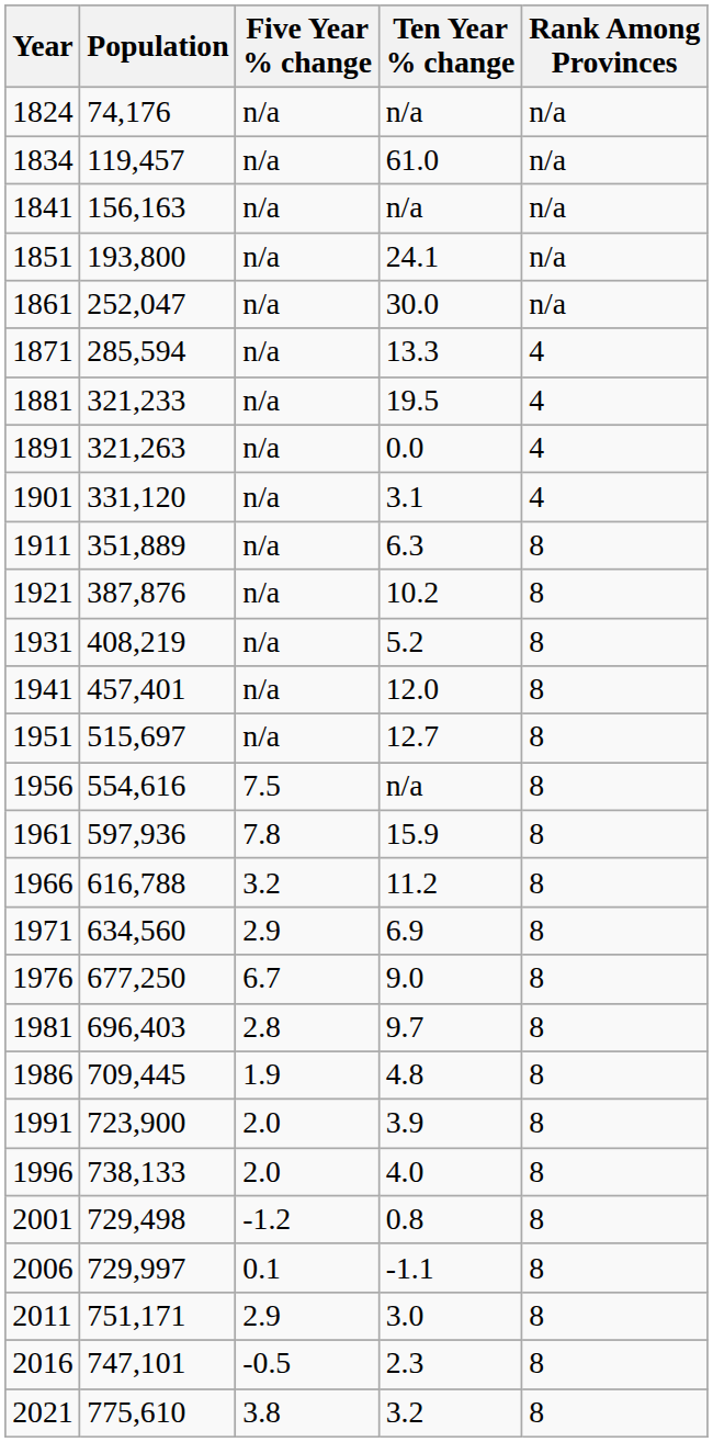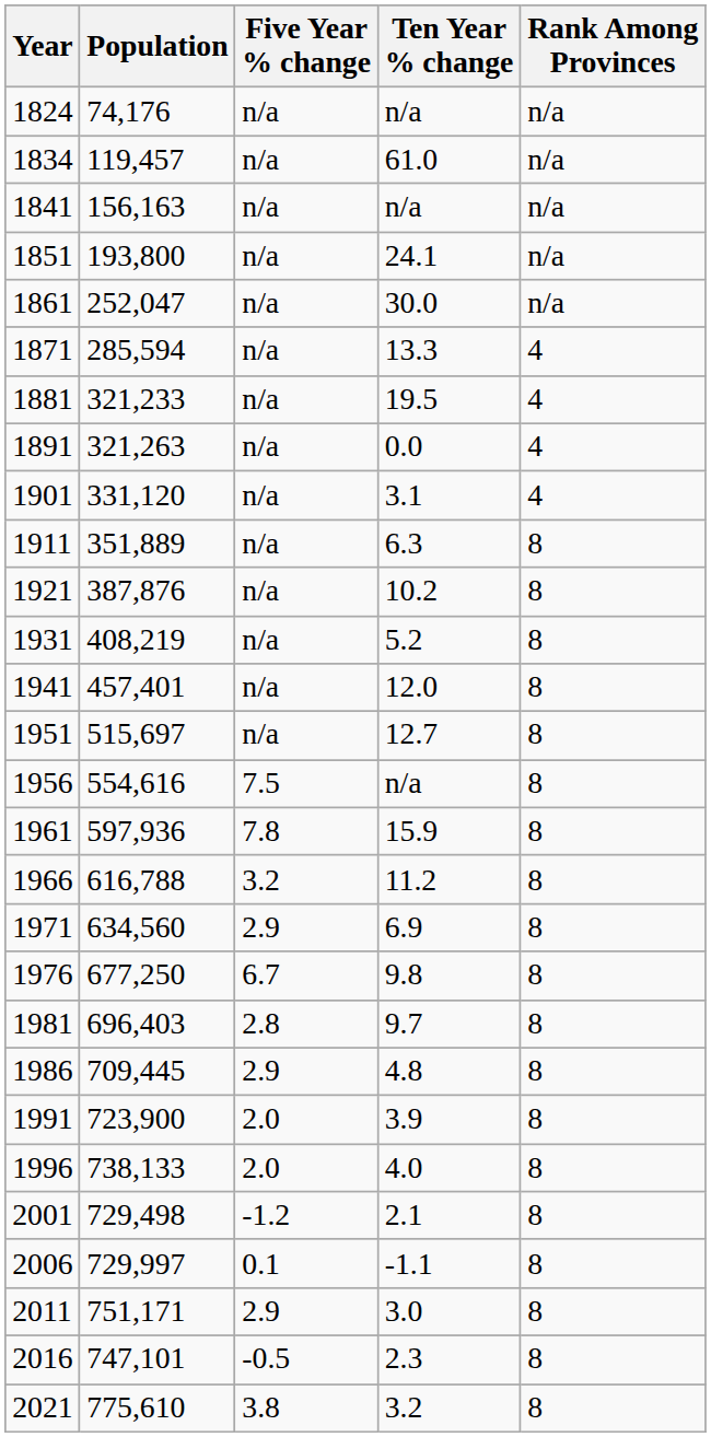1976 | Ten Year % change: 9.0 -> 9.8
1986 | Five Year % change: 1.9 -> 2.9
2001 | Ten Year % change: 0.8 -> 2.1
